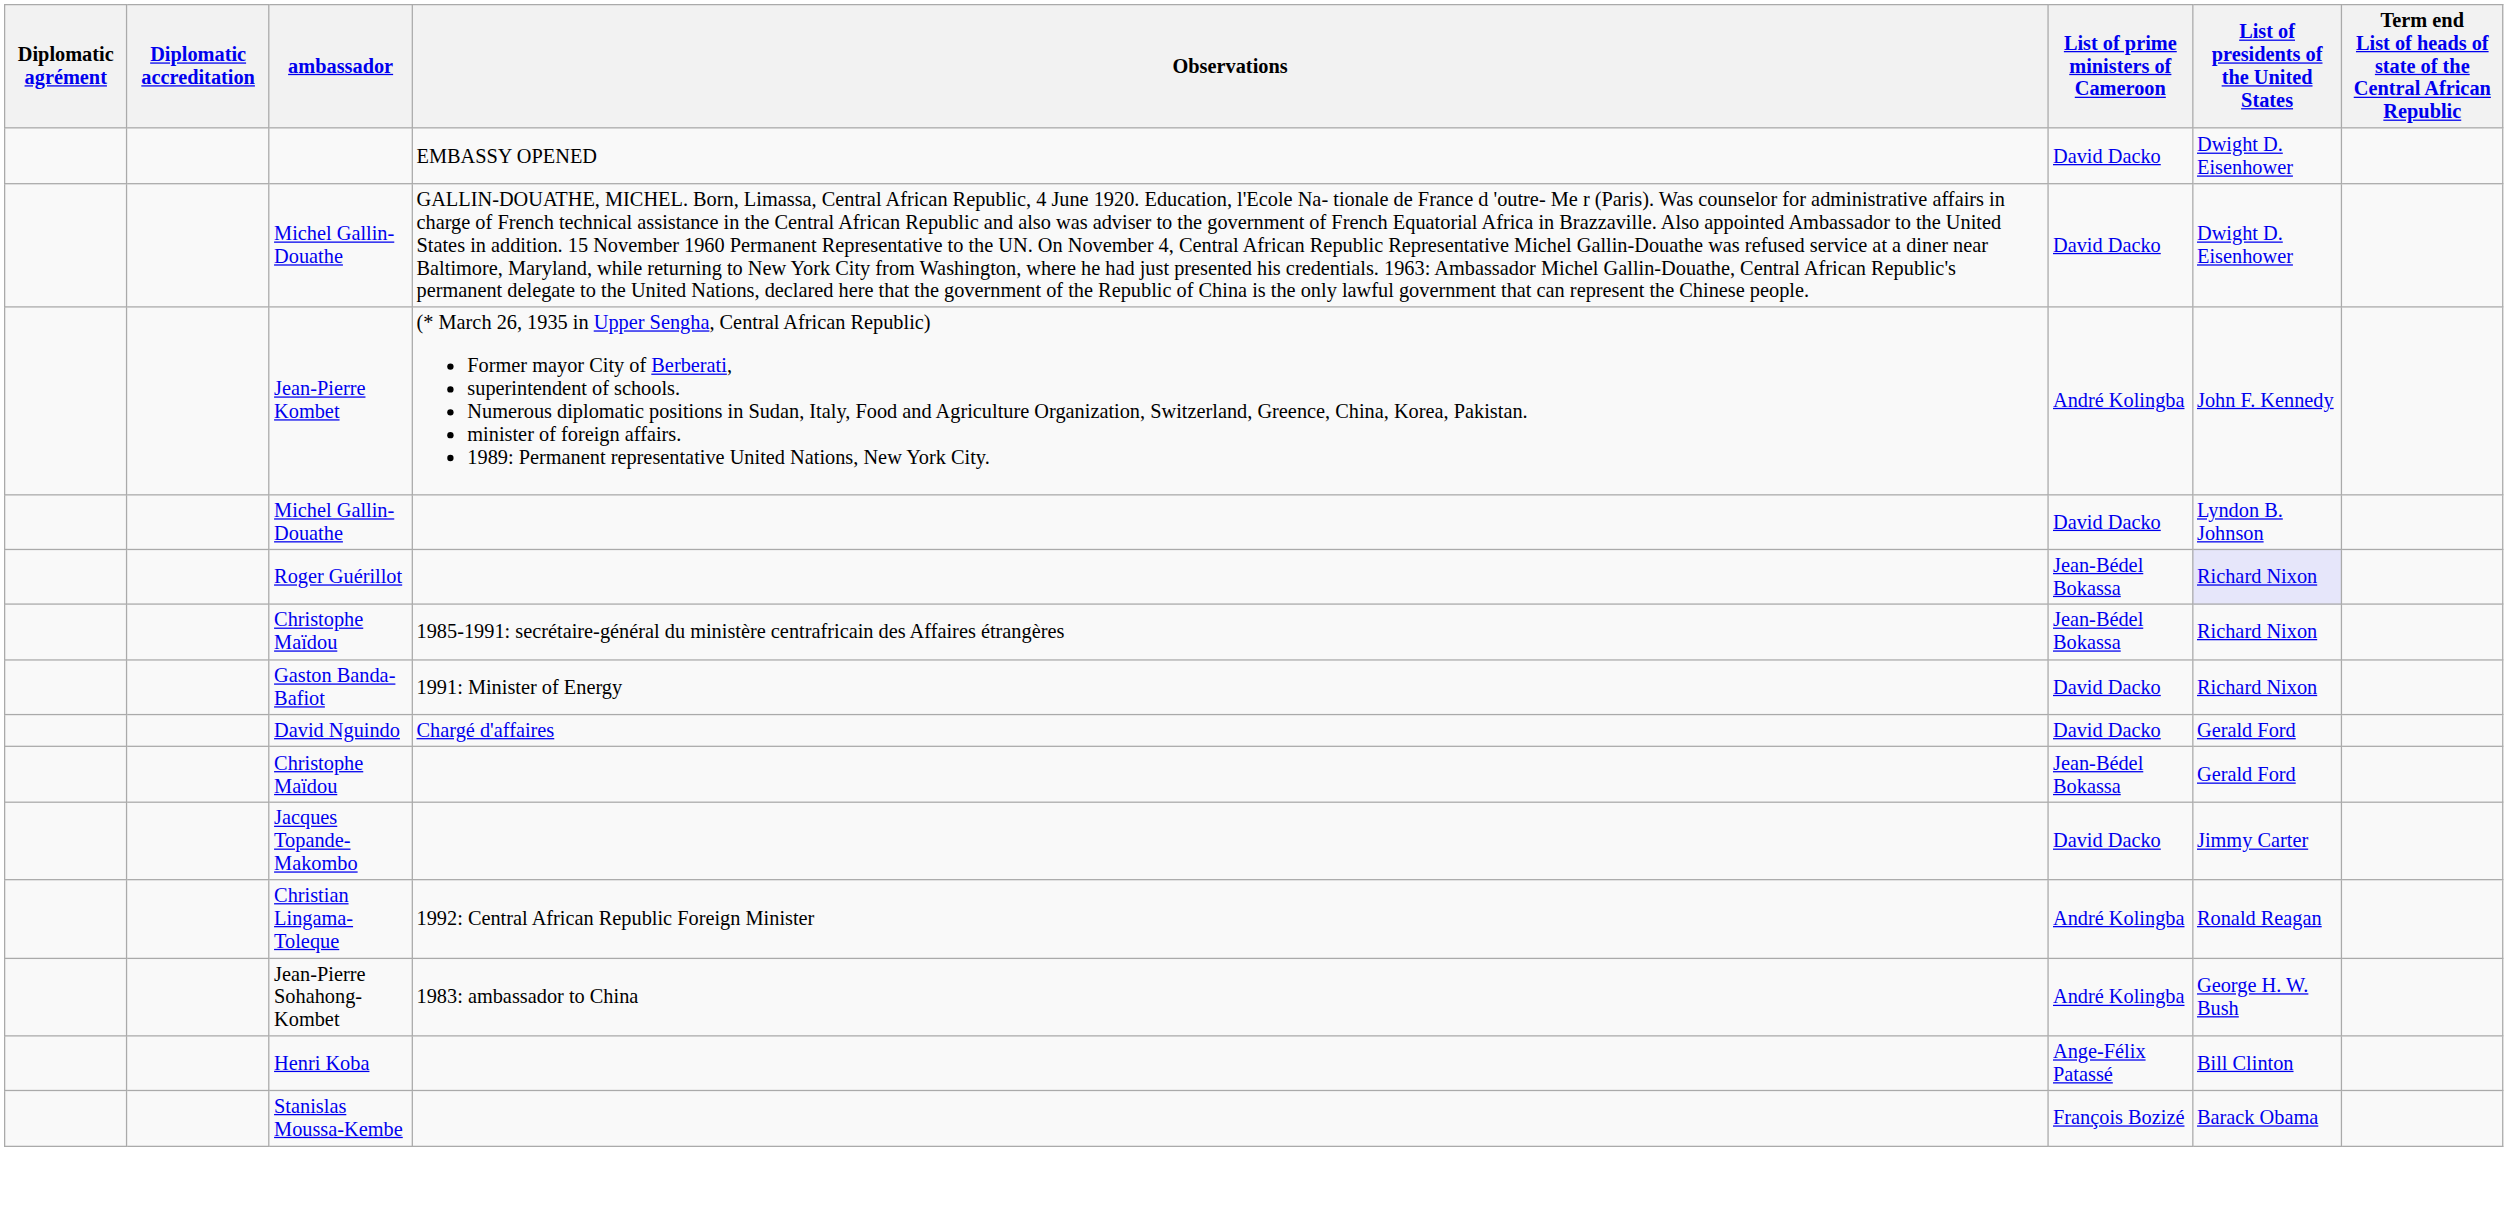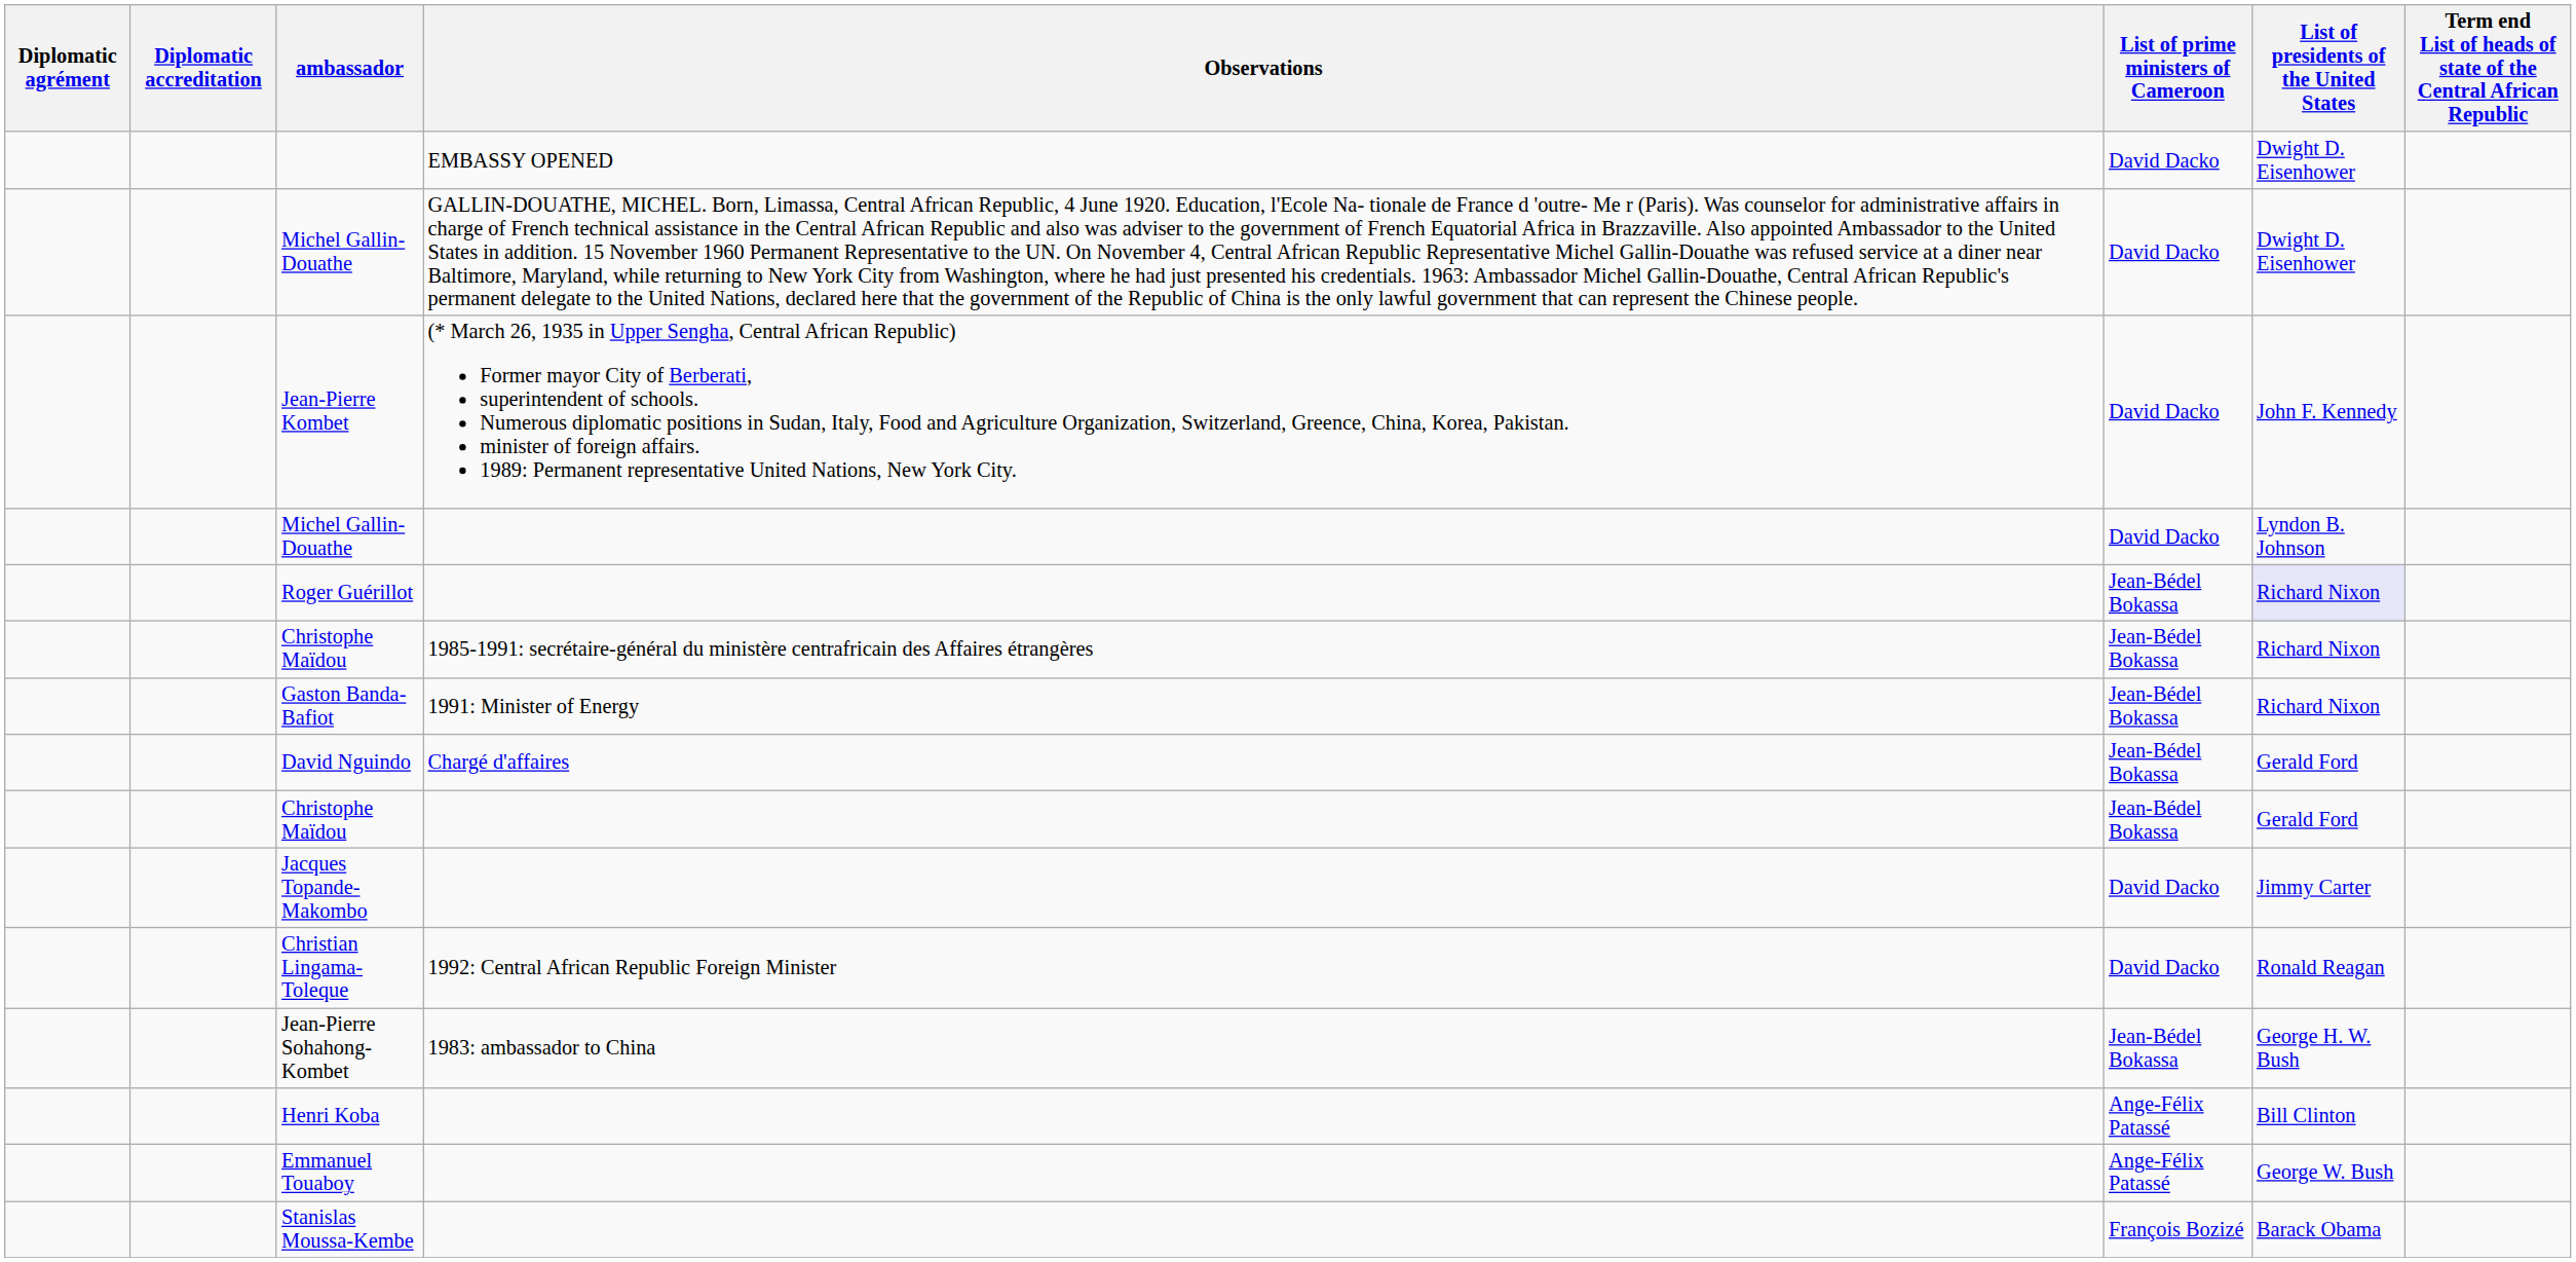Jean-Pierre Kombet | List of prime ministers of Cameroon: André Kolingba -> David Dacko
Gaston Banda-Bafiot | List of prime ministers of Cameroon: David Dacko -> Jean-Bédel Bokassa
David Nguindo | List of prime ministers of Cameroon: David Dacko -> Jean-Bédel Bokassa
Christian Lingama-Toleque | List of prime ministers of Cameroon: André Kolingba -> David Dacko
Jean-Pierre Sohahong-Kombet | List of prime ministers of Cameroon: André Kolingba -> Jean-Bédel Bokassa
+ row: Emmanuel Touaboy | Ange-Félix Patassé | George W. Bush
